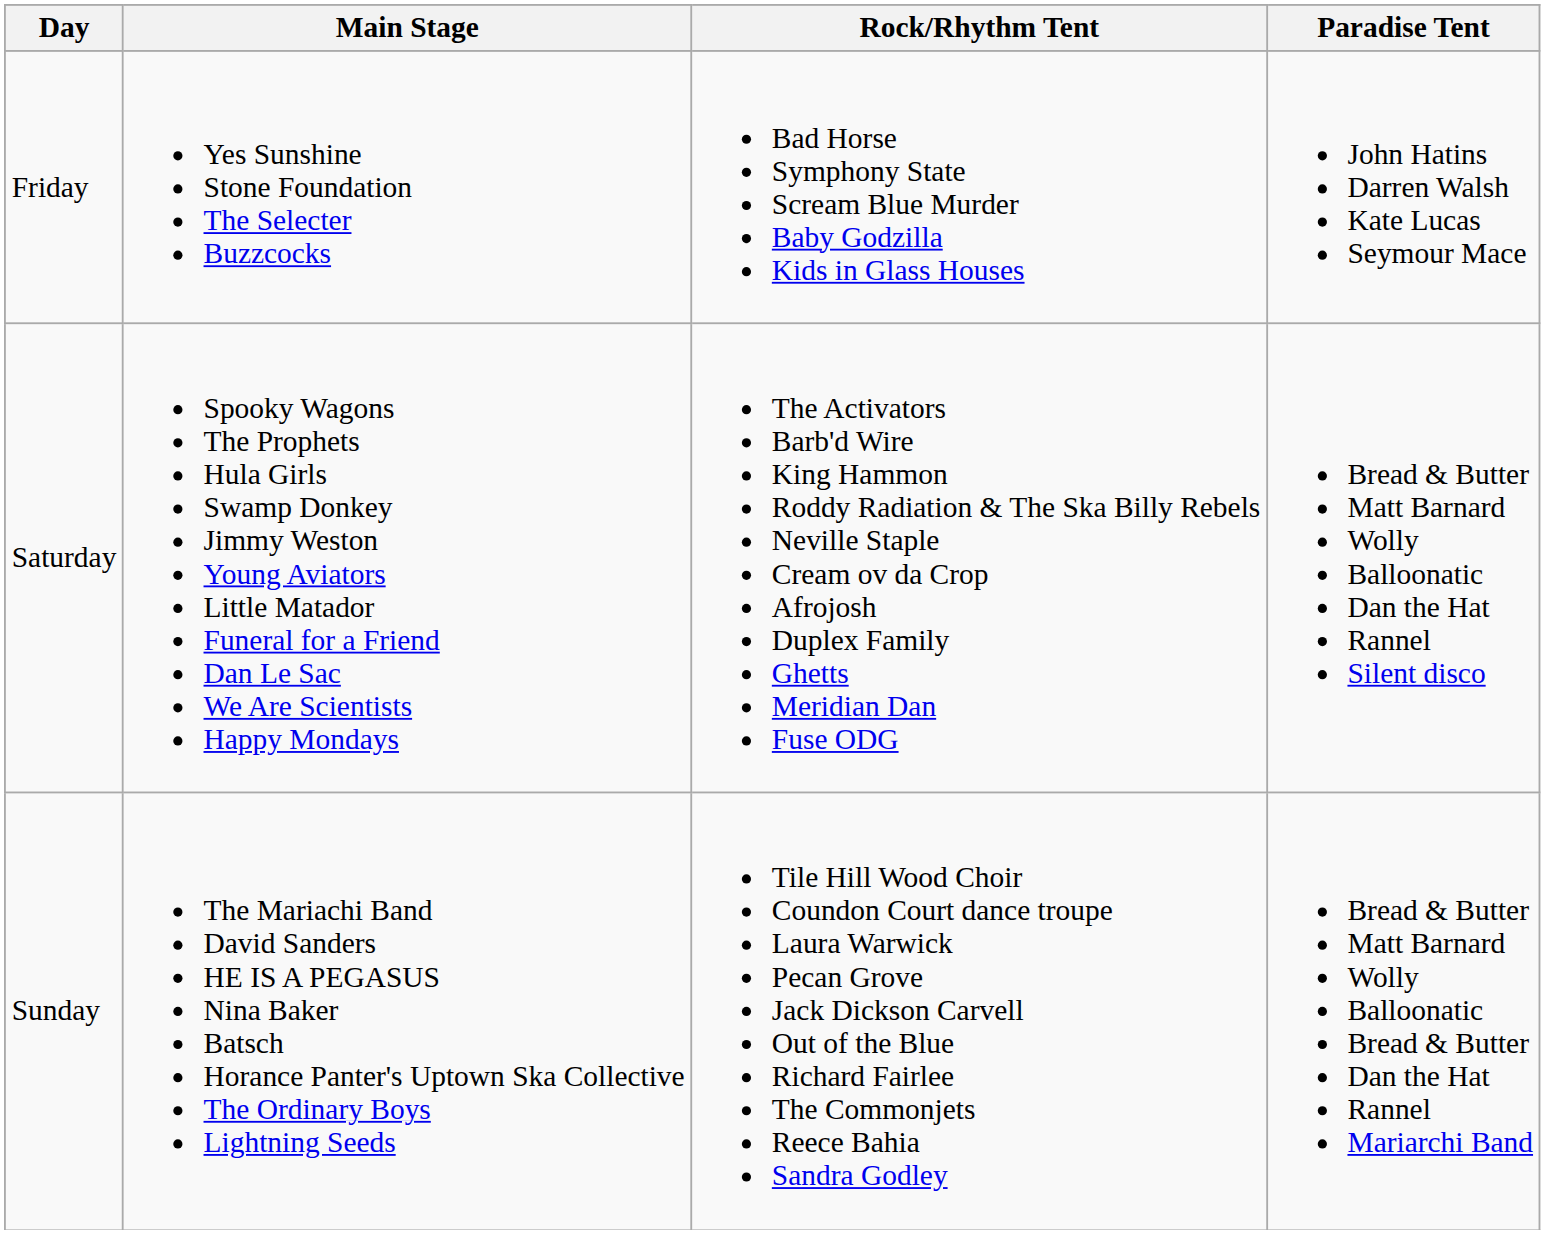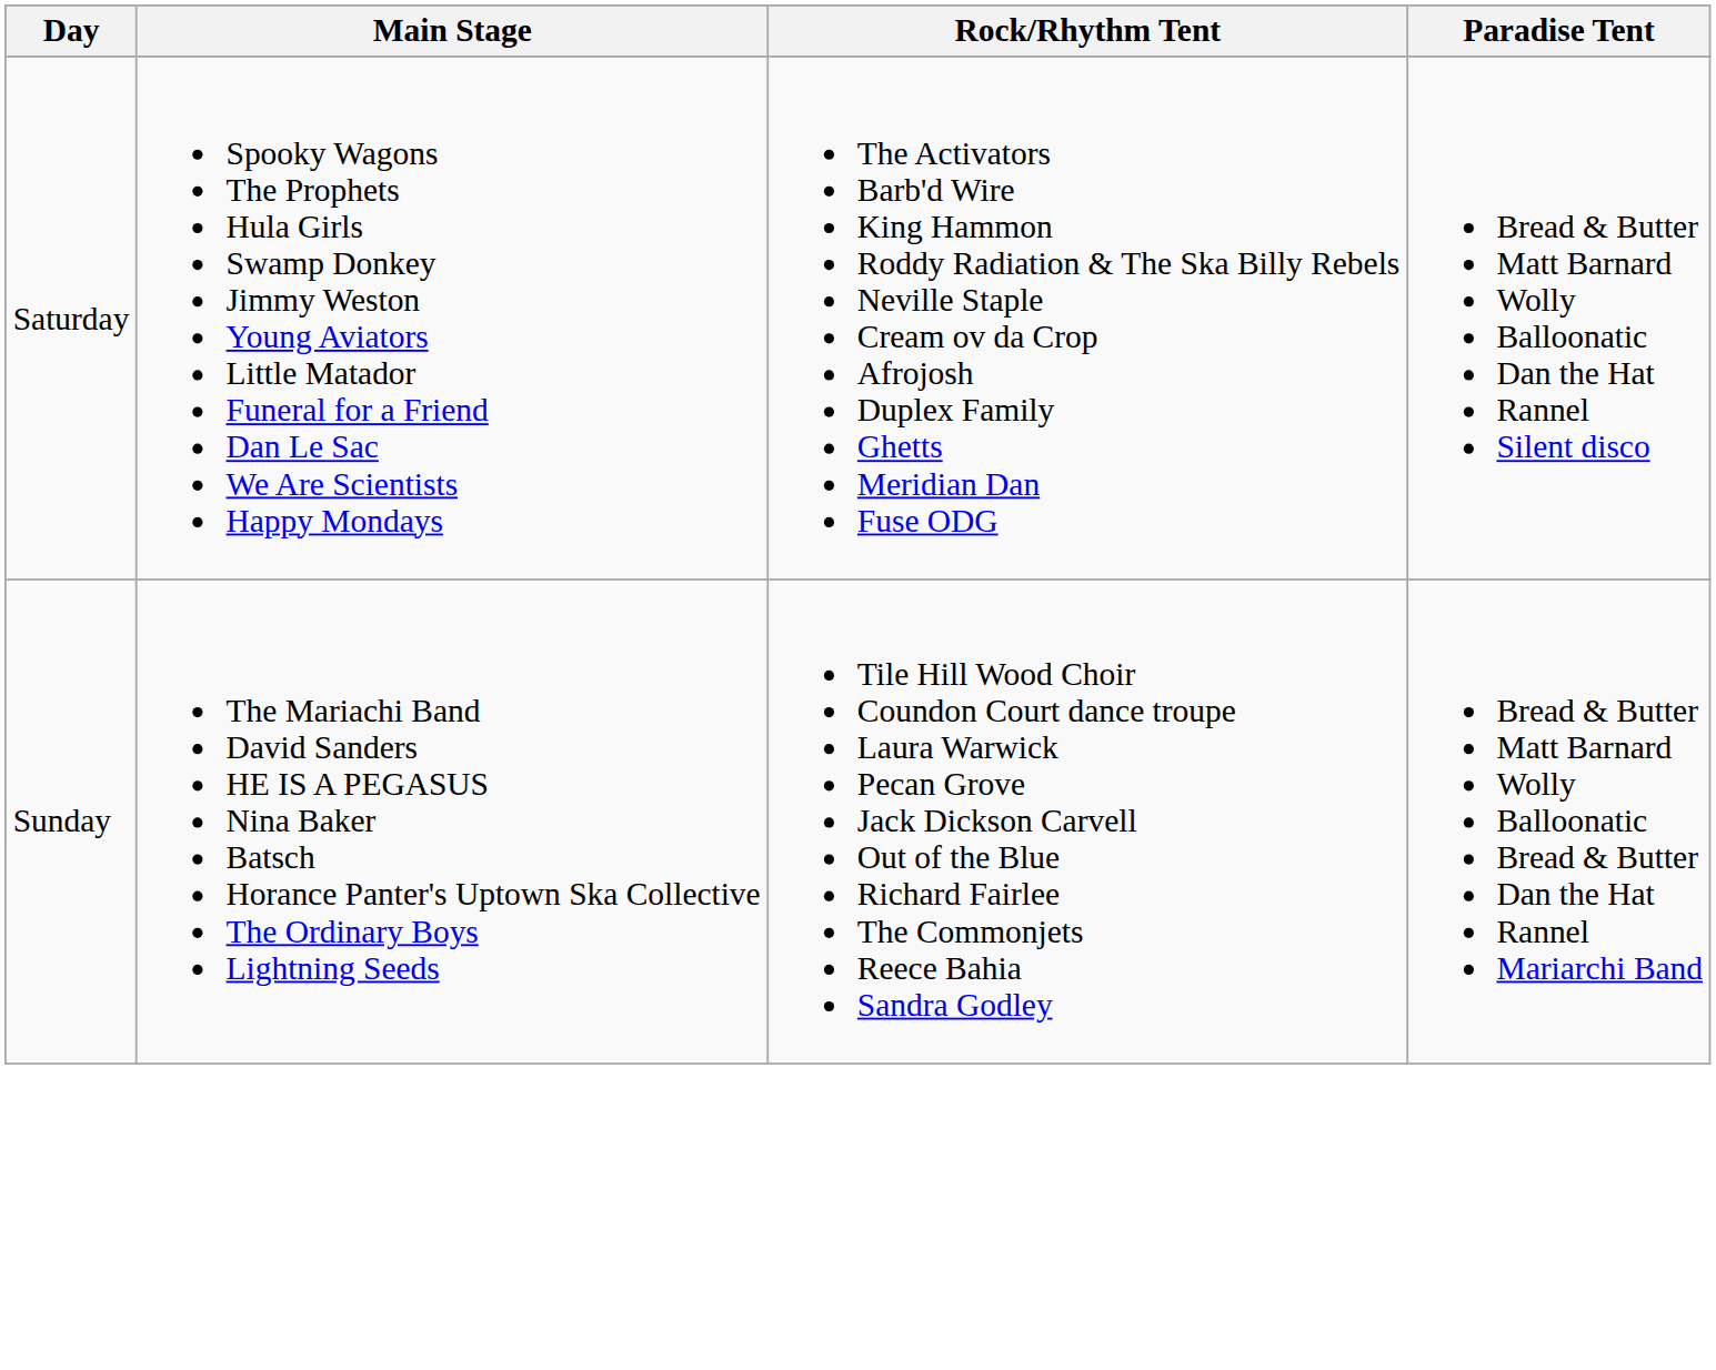- row: Friday | Yes Sunshine Stone Foundation The Selecter Buzzcocks | Bad Horse Symphony State Scream Blue Murder Baby Godzilla Kids in Glass Houses | John Hatins Darren Walsh Kate Lucas Seymour Mace
